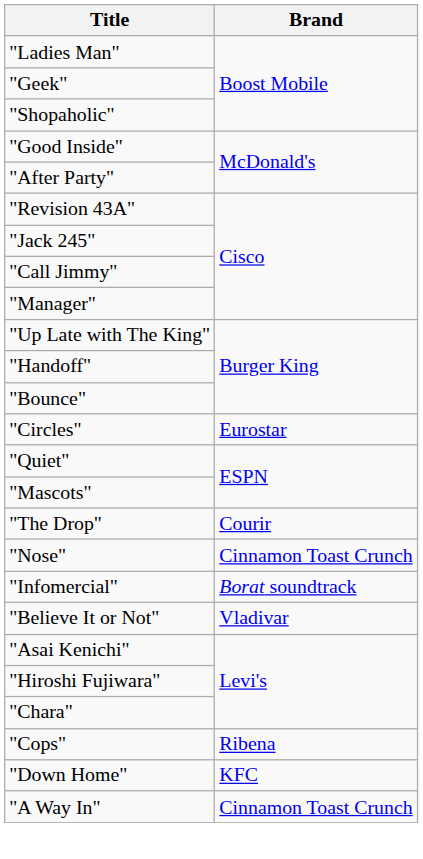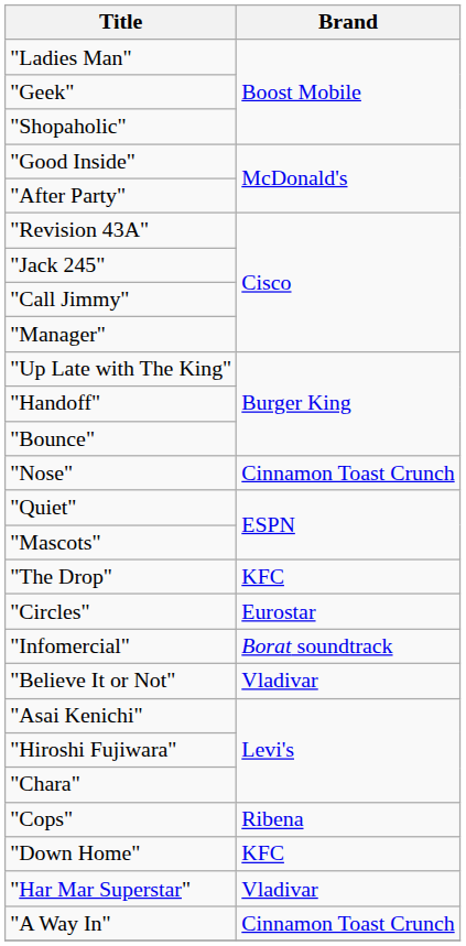rows swapped: "Circles" <-> "Nose"
"The Drop" | Brand: Courir -> KFC
+ row: "Har Mar Superstar" | Vladivar
